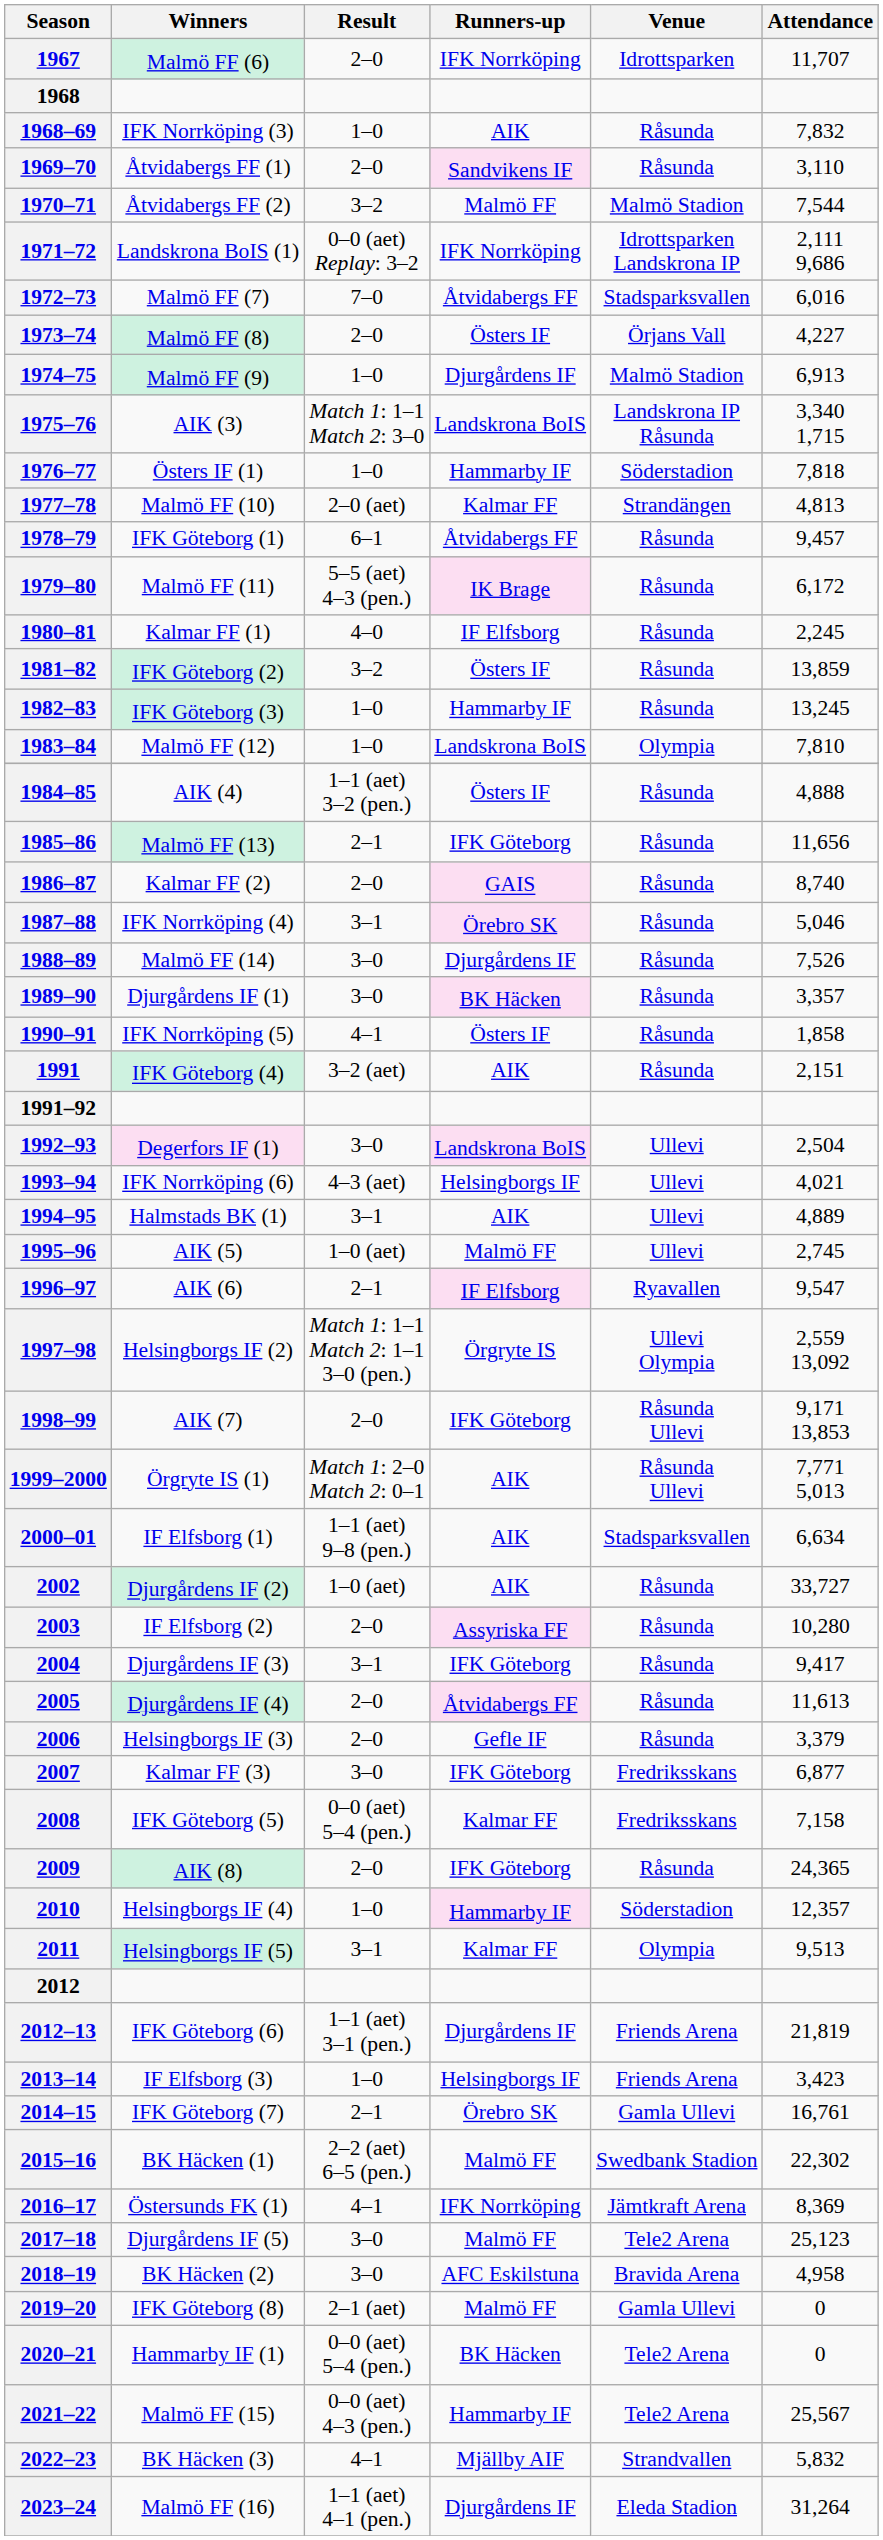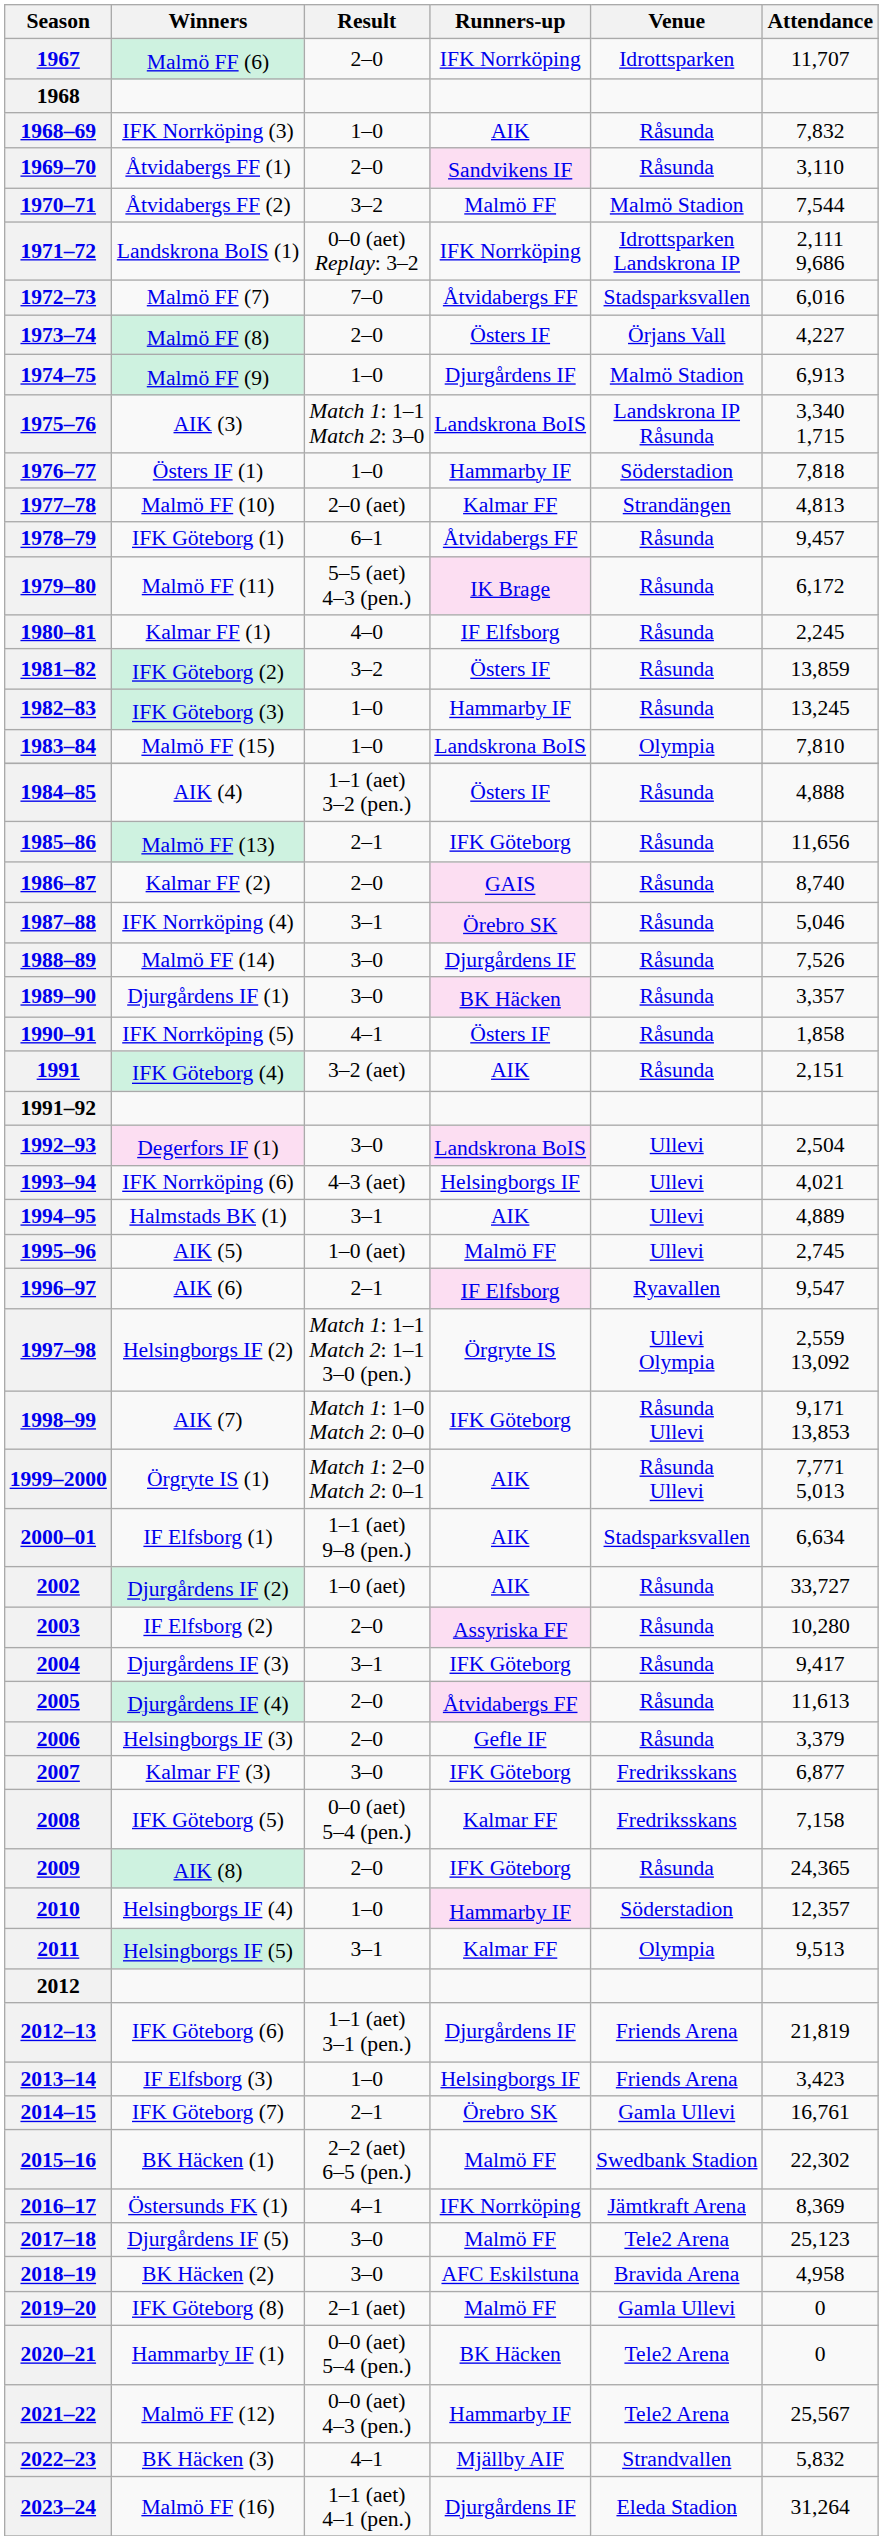1983–84 | Winners: Malmö FF (12) -> Malmö FF (15)
1998–99 | Result: 2–0 -> Match 1: 1–0 Match 2: 0–0
2021–22 | Winners: Malmö FF (15) -> Malmö FF (12)
